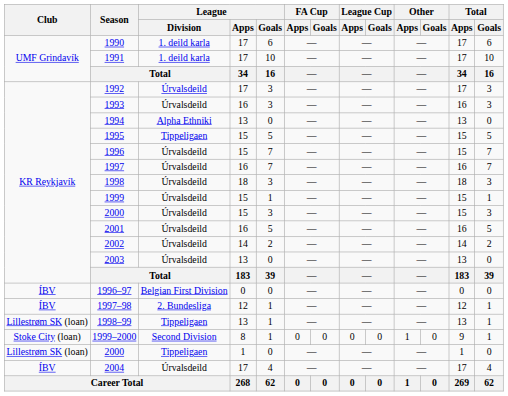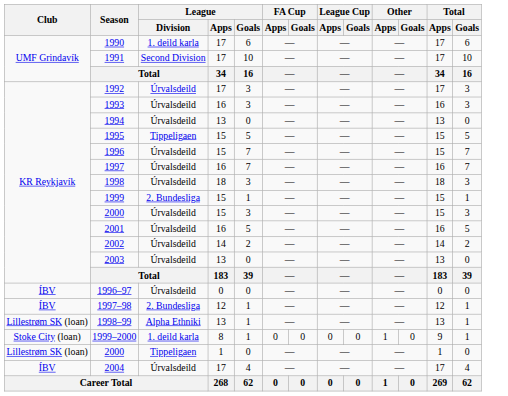1991 | League / Division: 1. deild karla -> Second Division
1994 | League / Division: Alpha Ethniki -> Úrvalsdeild
1999 | League / Division: Úrvalsdeild -> 2. Bundesliga
1996–97 | League / Division: Belgian First Division -> Úrvalsdeild
1998–99 | League / Division: Tippeligaen -> Alpha Ethniki
1999–2000 | League / Division: Second Division -> 1. deild karla
